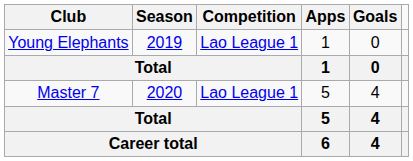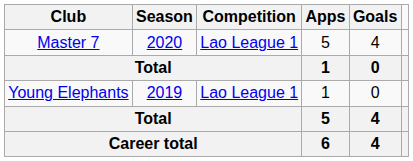rows swapped: Young Elephants <-> Master 7
